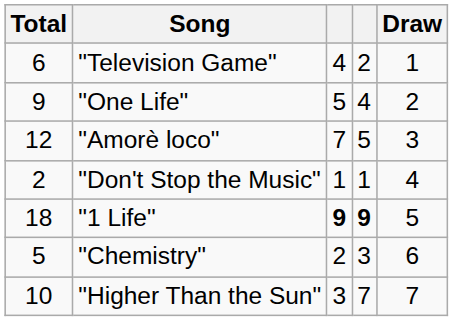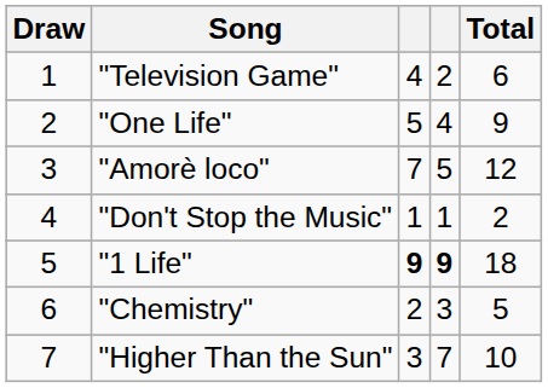columns swapped: Draw <-> Total
